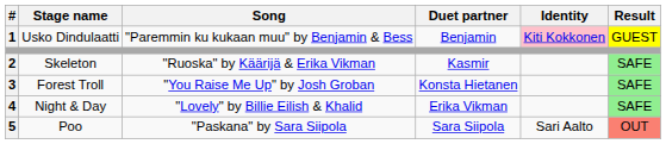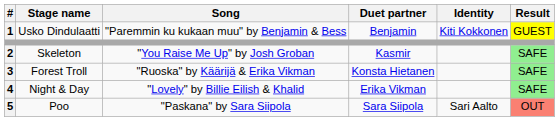Usko Dindulaatti | Identity: pink background -> no background
Skeleton | Song: "Ruoska" by Käärijä & Erika Vikman -> "You Raise Me Up" by Josh Groban
Forest Troll | Song: "You Raise Me Up" by Josh Groban -> "Ruoska" by Käärijä & Erika Vikman
